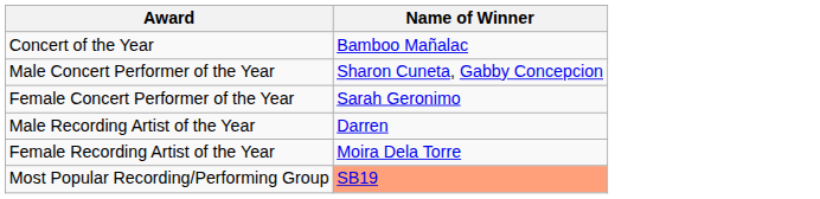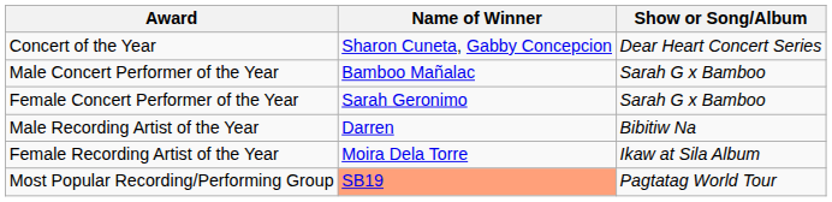+ column: Show or Song/Album | Dear Heart Concert Series | Sarah G x Bamboo | Sarah G x Bamboo | Bibitiw Na | Ikaw at Sila Album | Pagtatag World Tour
Concert of the Year | Name of Winner: Bamboo Mañalac -> Sharon Cuneta, Gabby Concepcion
Male Concert Performer of the Year | Name of Winner: Sharon Cuneta, Gabby Concepcion -> Bamboo Mañalac
